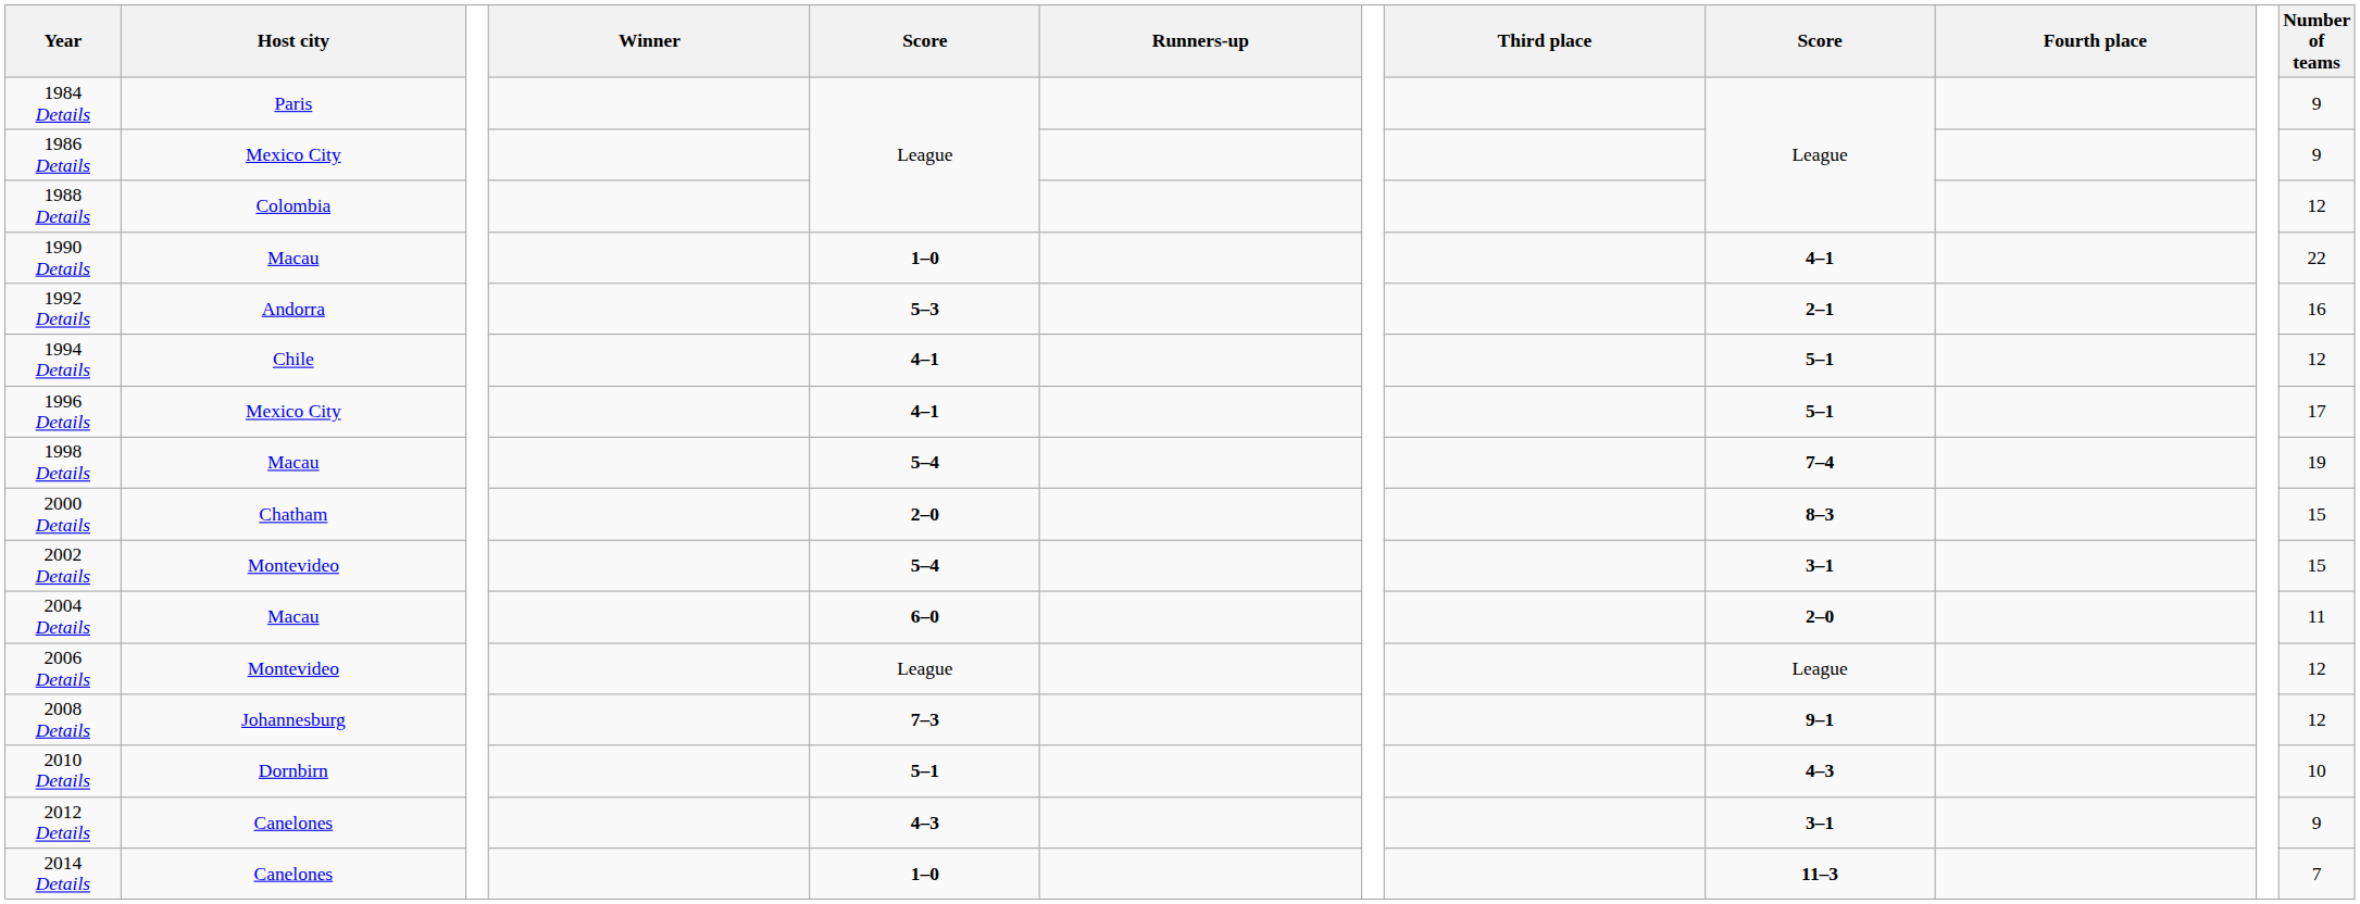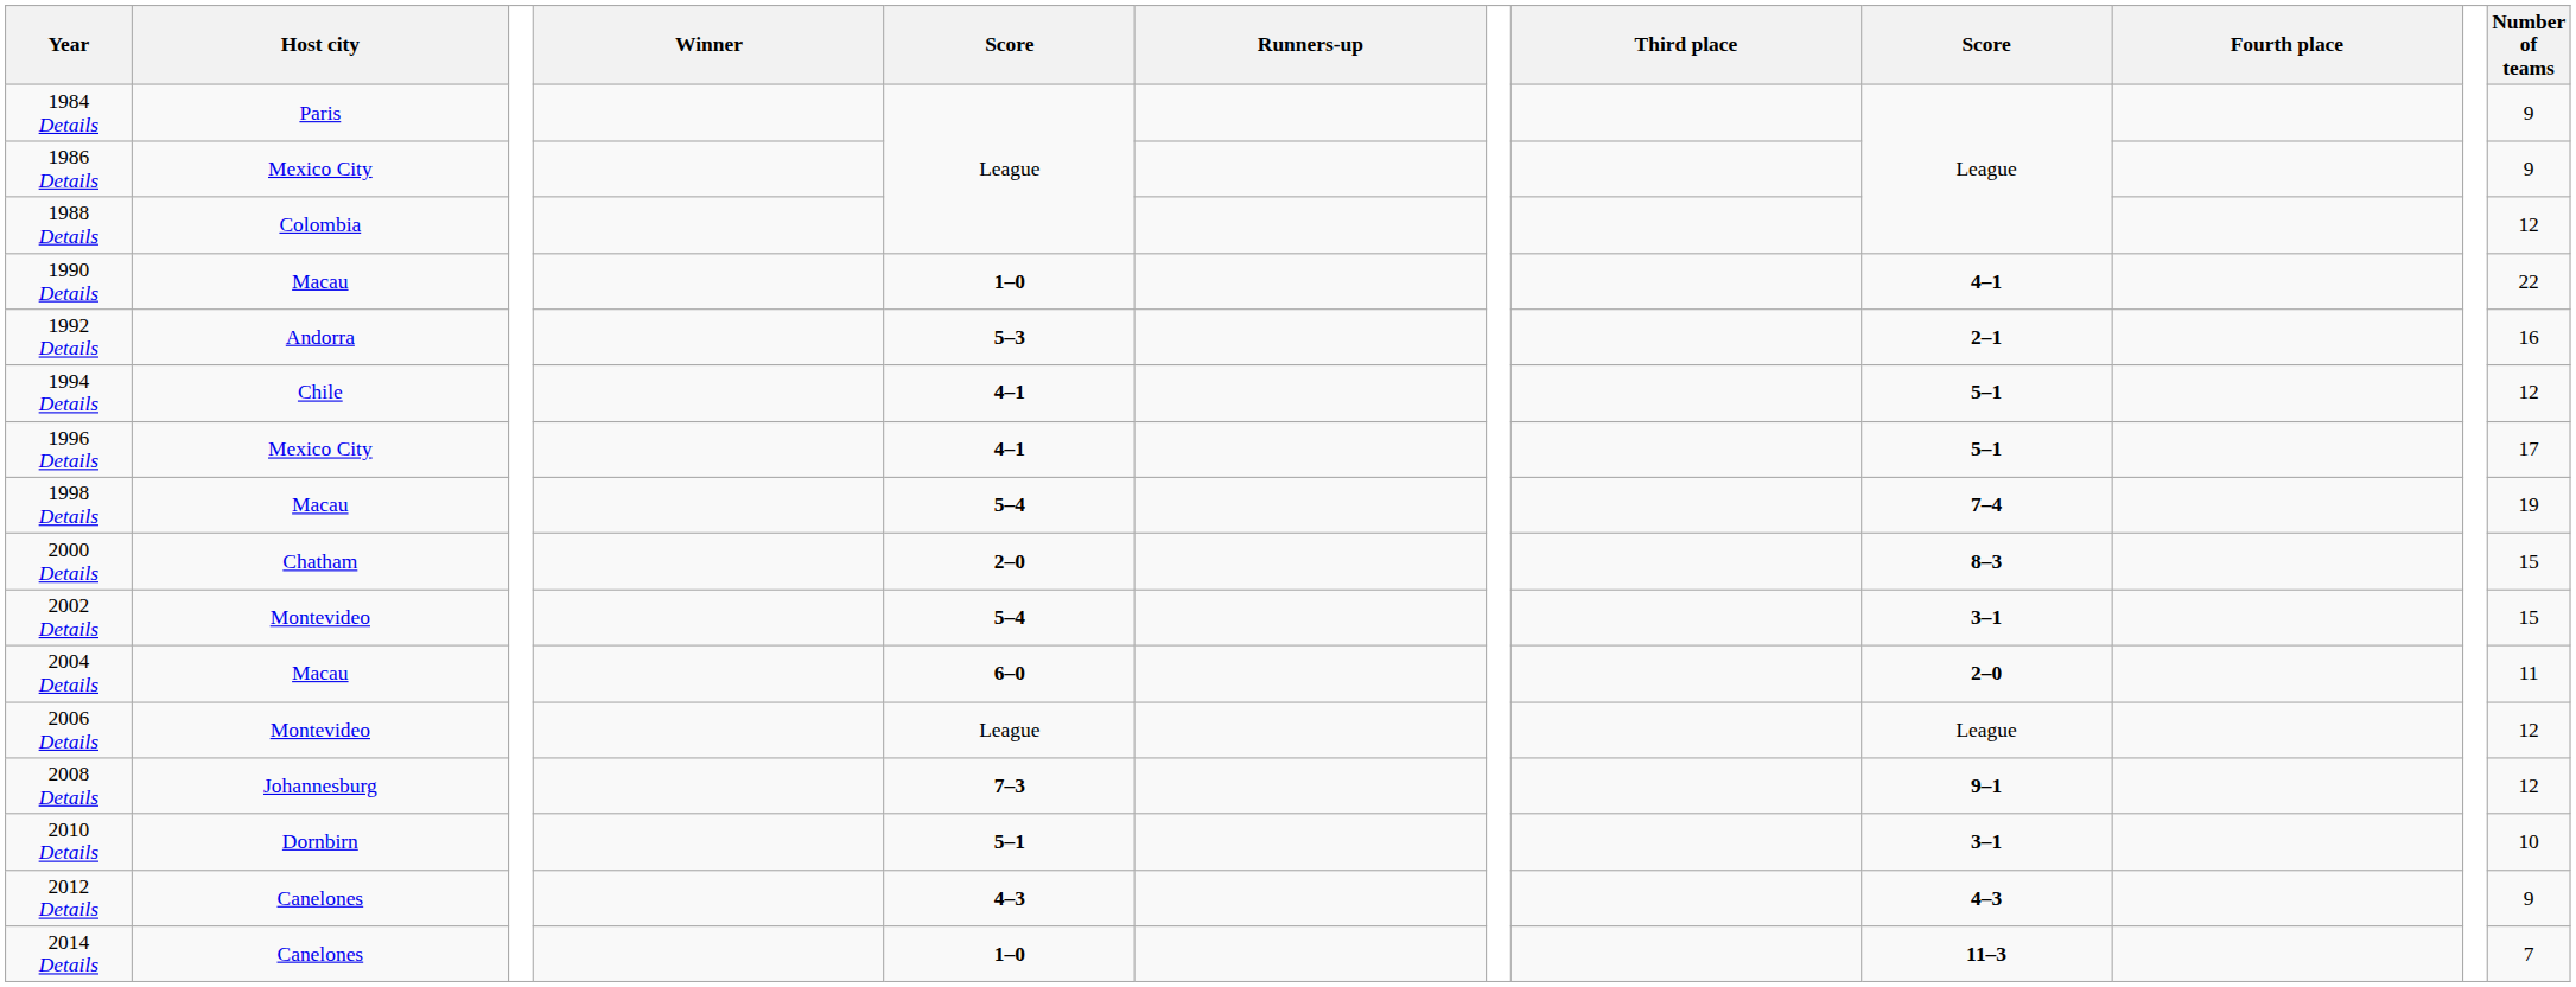2010 Details | column 9: 4–3 -> 3–1
2012 Details | column 9: 3–1 -> 4–3
